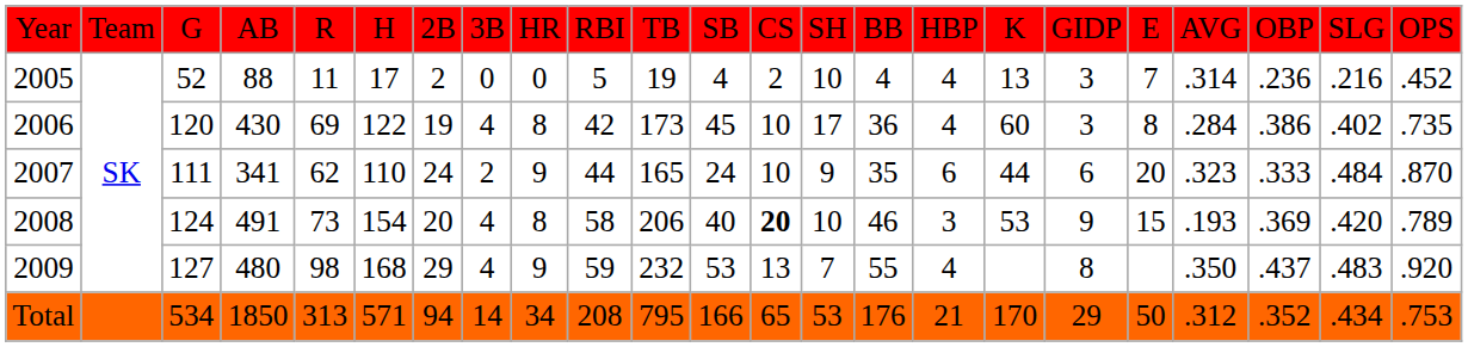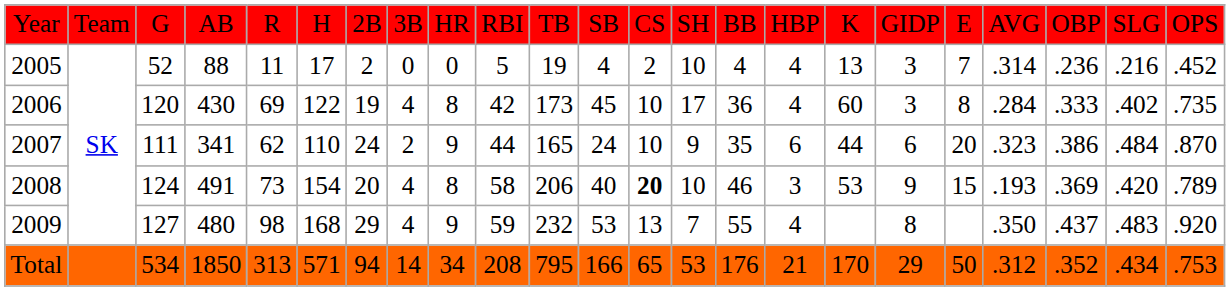2006 | column 21: .386 -> .333
2007 | column 21: .333 -> .386
